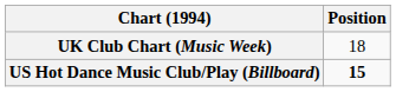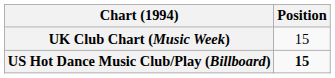UK Club Chart (Music Week) | Position: 18 -> 15
